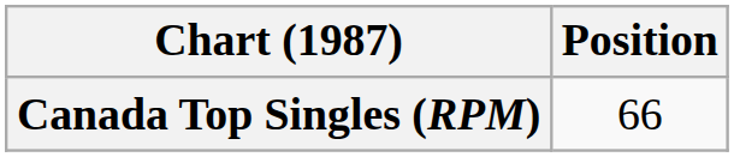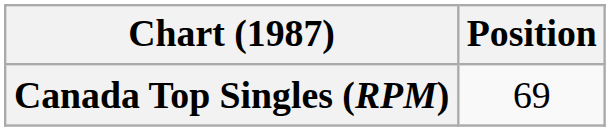Canada Top Singles (RPM) | Position: 66 -> 69
